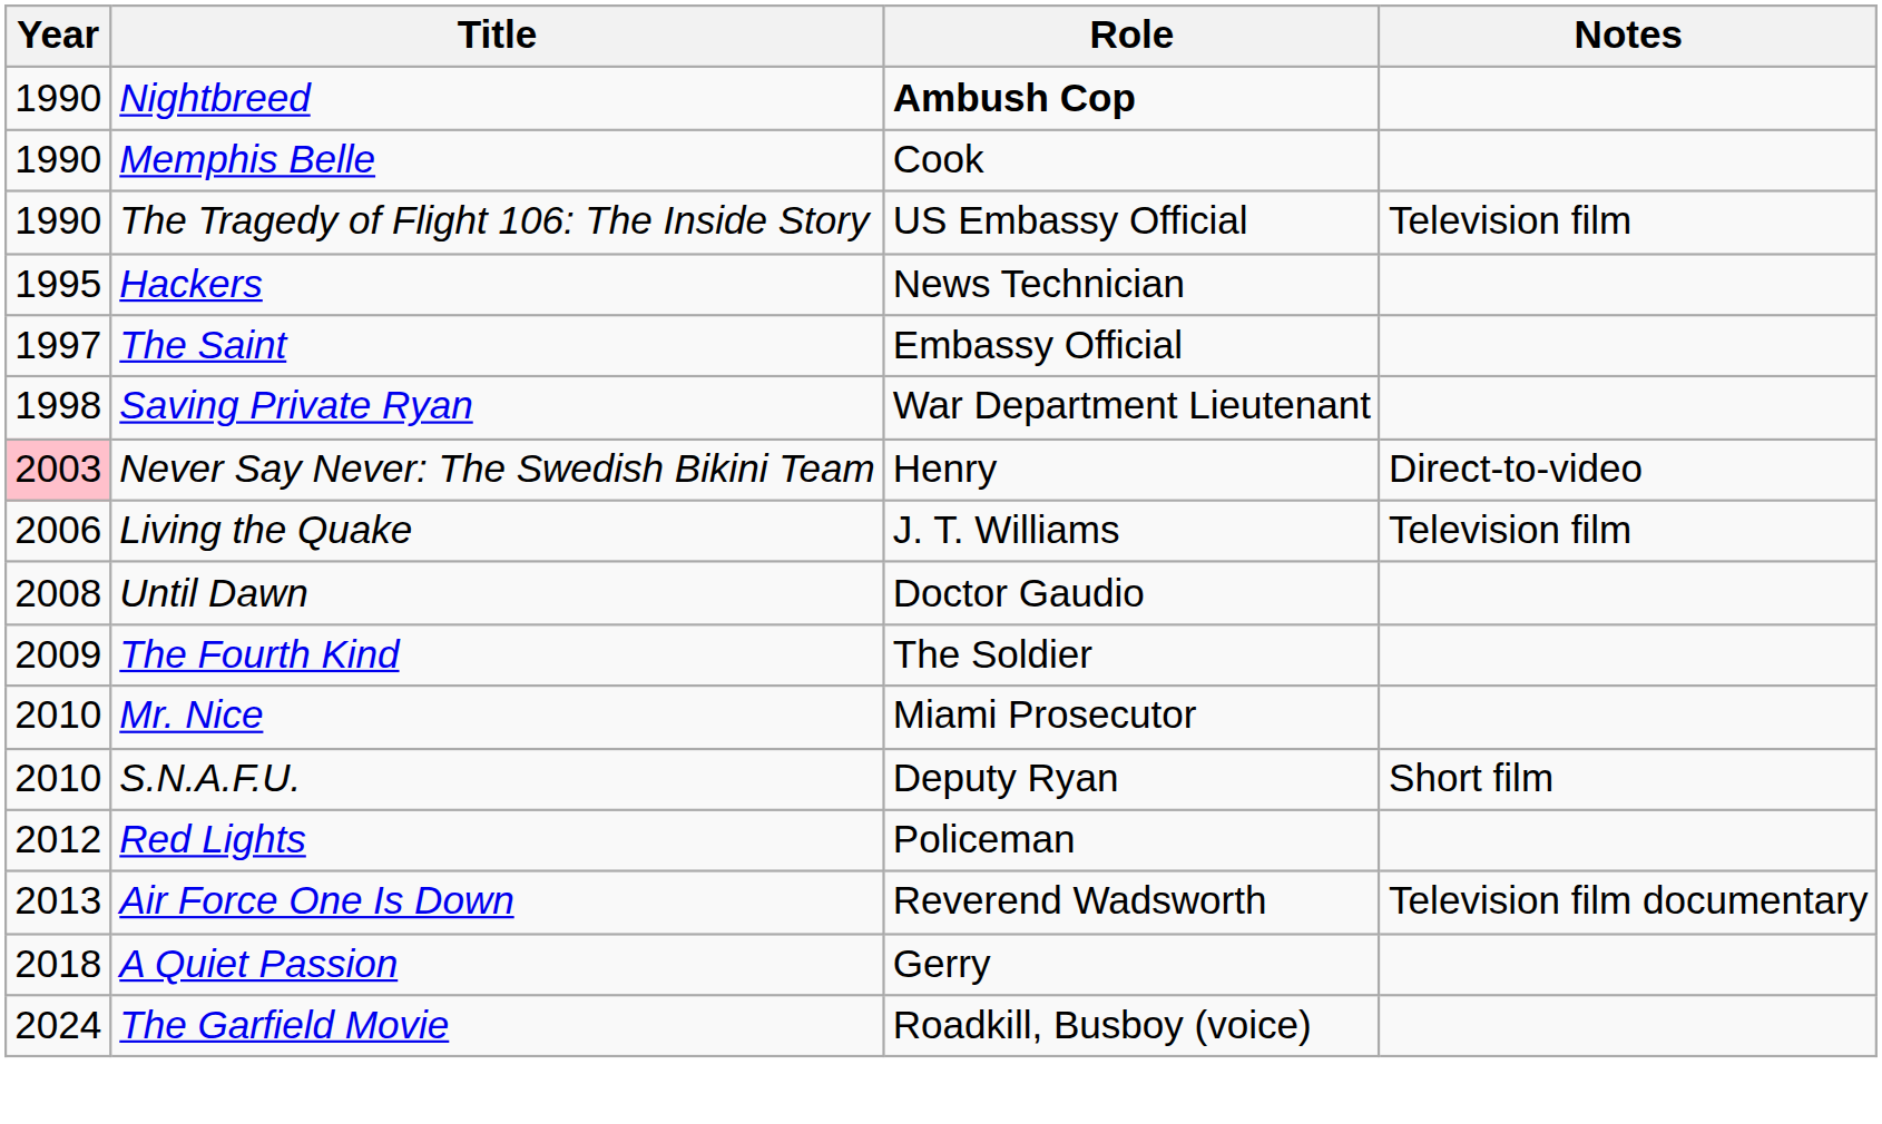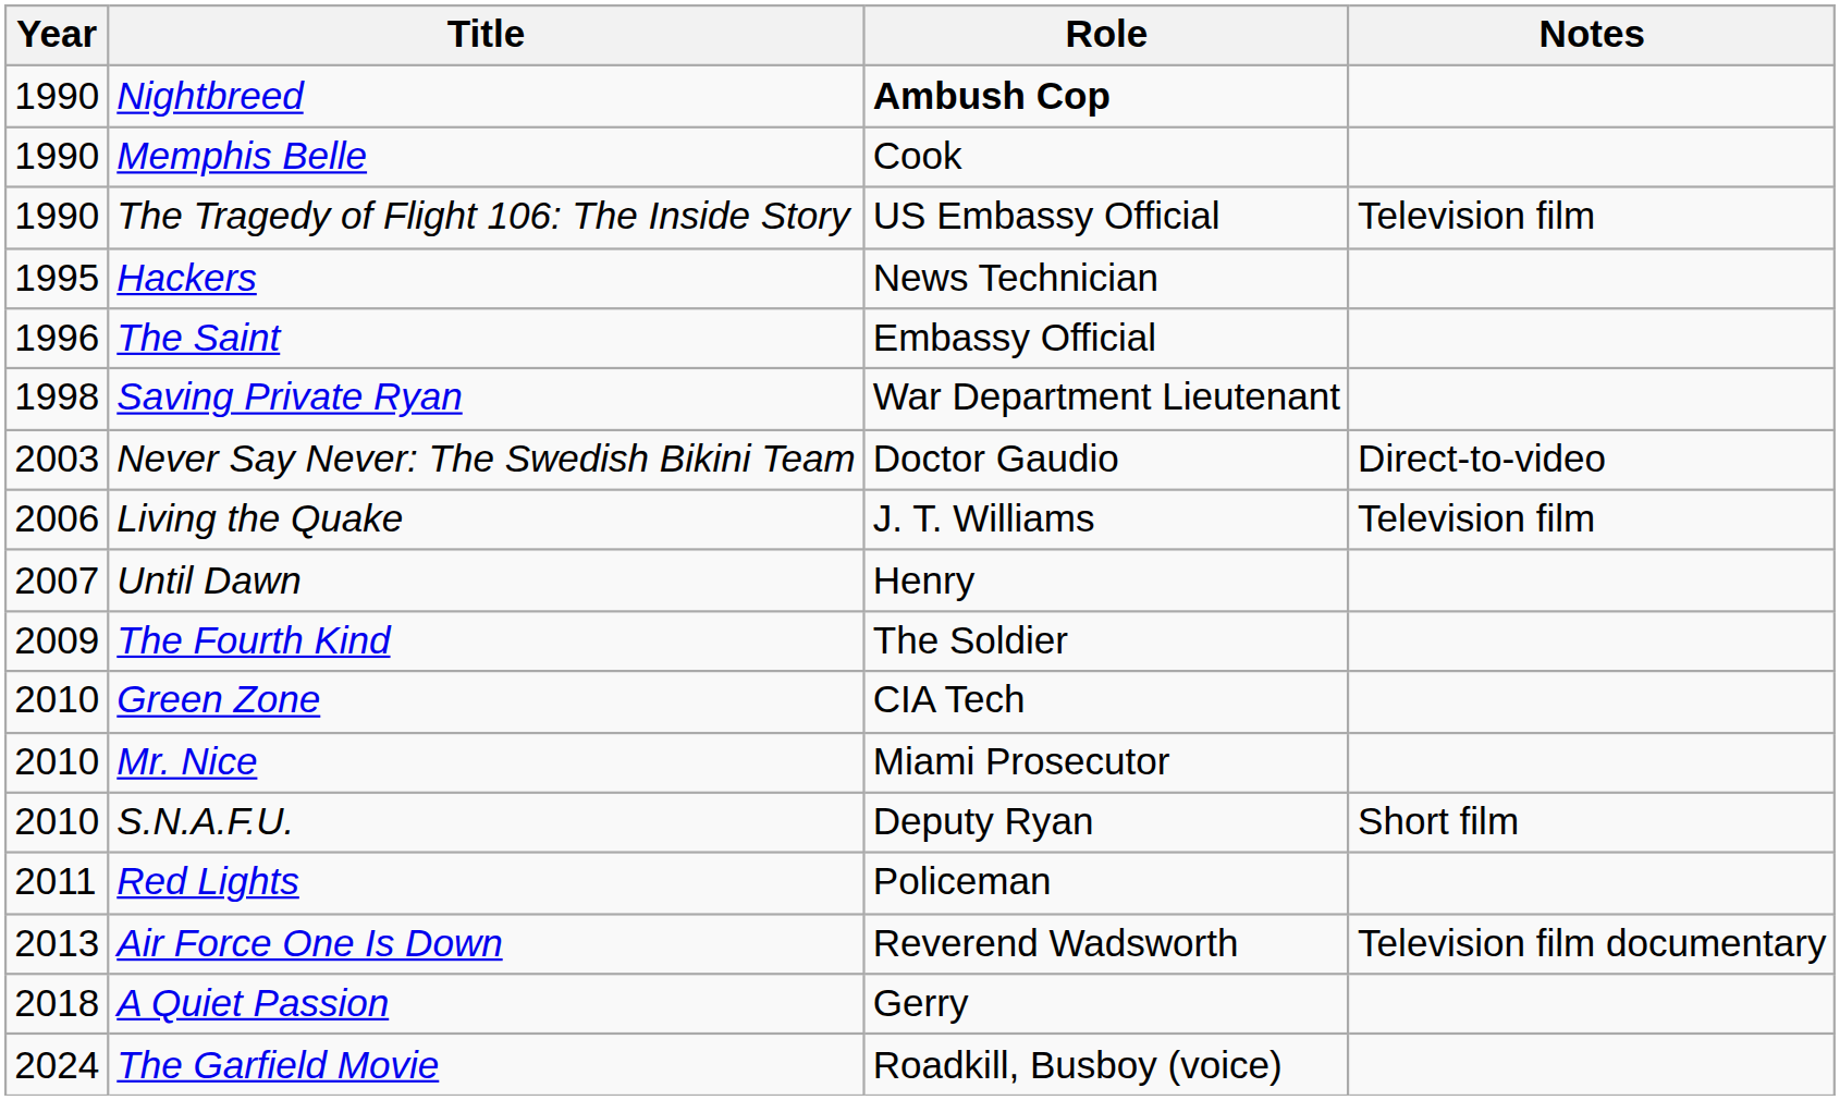The Saint | Year: 1997 -> 1996
Never Say Never: The Swedish Bikini Team | Year: pink background -> no background
Never Say Never: The Swedish Bikini Team | Role: Henry -> Doctor Gaudio
Until Dawn | Year: 2008 -> 2007
Until Dawn | Role: Doctor Gaudio -> Henry
+ row: 2010 | Green Zone | CIA Tech
Red Lights | Year: 2012 -> 2011
